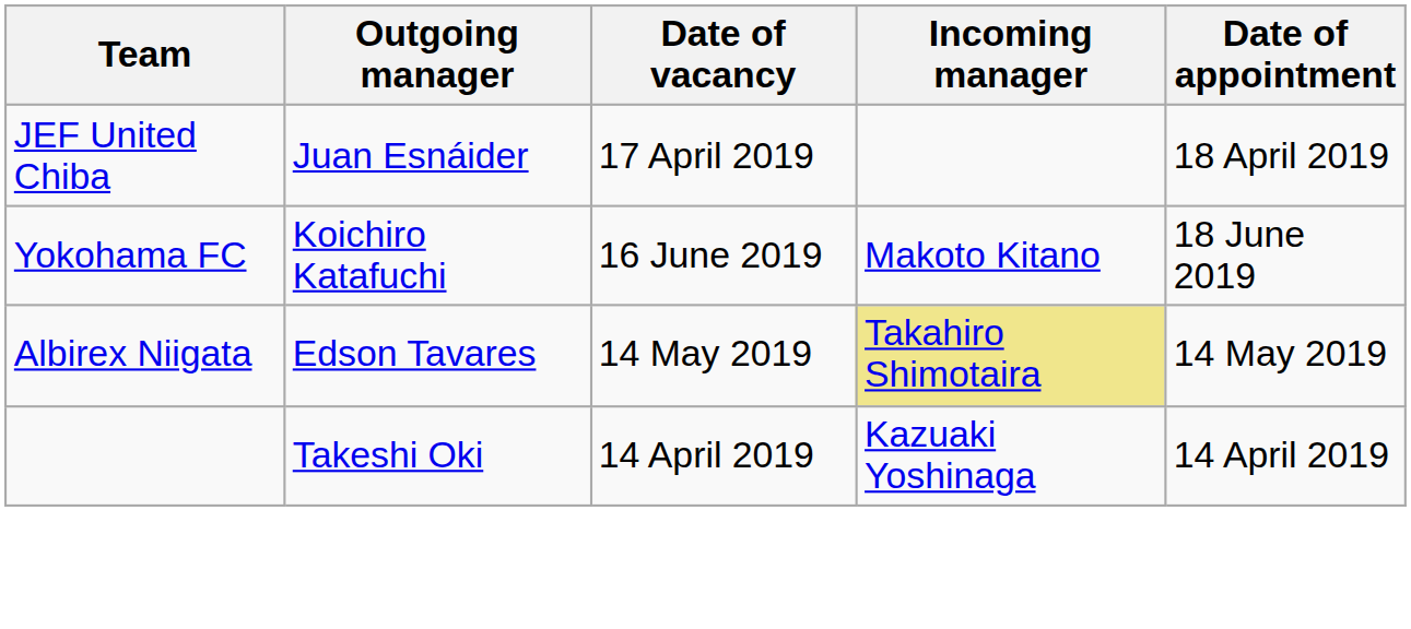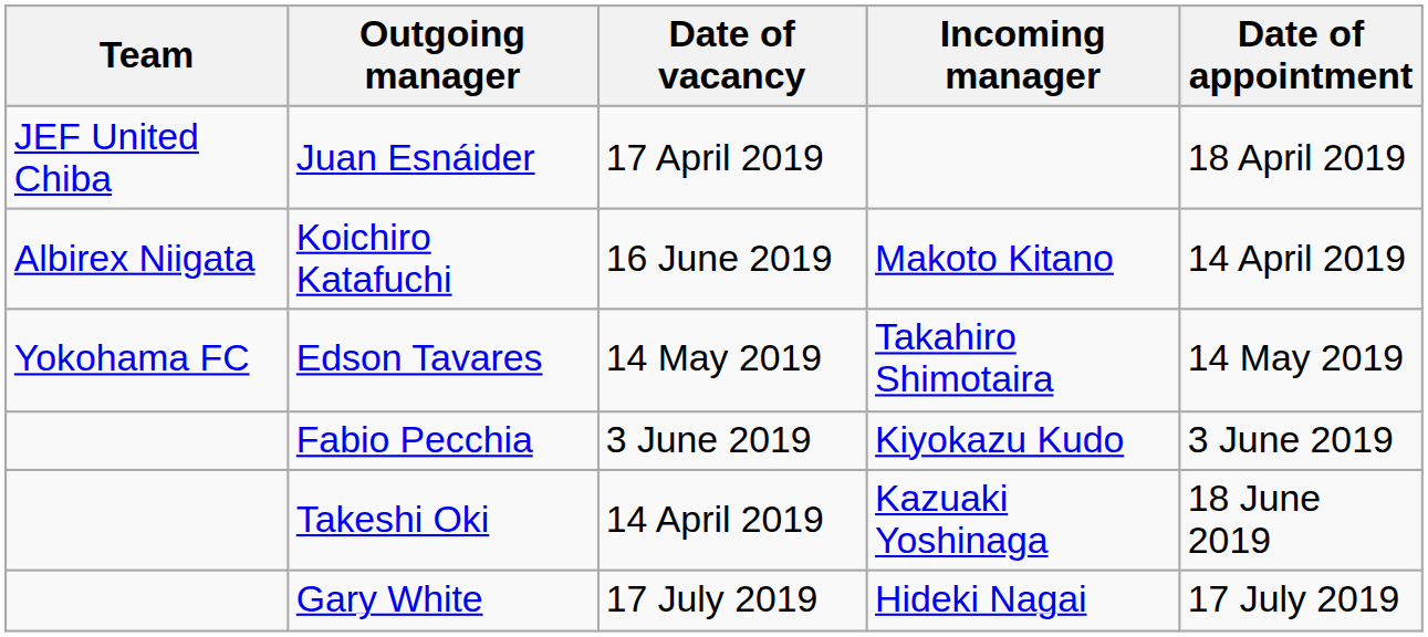Koichiro Katafuchi | Team: Yokohama FC -> Albirex Niigata
Koichiro Katafuchi | Date of appointment: 18 June 2019 -> 14 April 2019
Edson Tavares | Team: Albirex Niigata -> Yokohama FC
Edson Tavares | Incoming manager: khaki background -> no background
+ row: Fabio Pecchia | 3 June 2019 | Kiyokazu Kudo | 3 June 2019
Takeshi Oki | Date of appointment: 14 April 2019 -> 18 June 2019
+ row: Gary White | 17 July 2019 | Hideki Nagai | 17 July 2019
